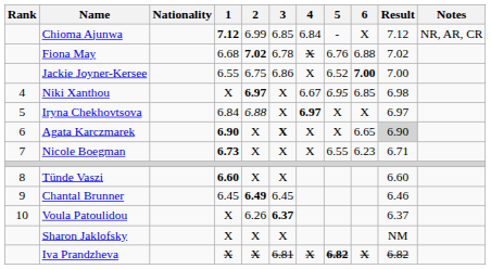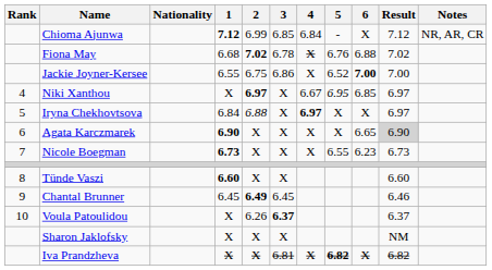Niki Xanthou | Result: 6.98 -> 6.97
Agata Karczmarek | 3: bold -> normal
Nicole Boegman | Result: 6.71 -> 6.73
